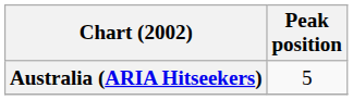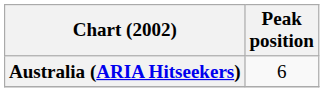Australia (ARIA Hitseekers) | Peak position: 5 -> 6
